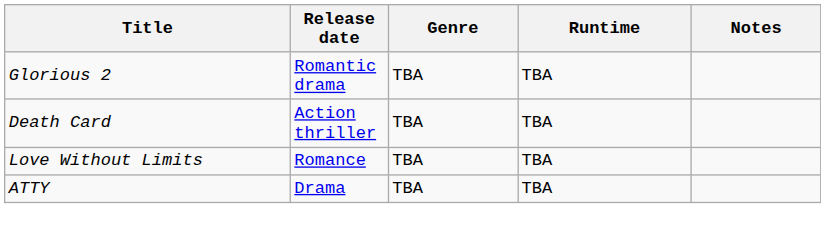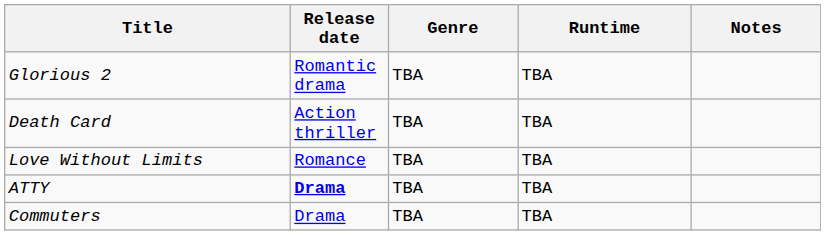ATTY | Release date: normal -> bold
+ row: Commuters | Drama | TBA | TBA
